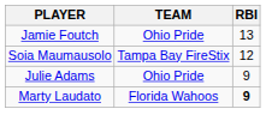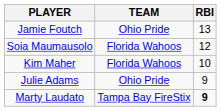Soia Maumausolo | TEAM: Tampa Bay FireStix -> Florida Wahoos
+ row: Kim Maher | Florida Wahoos | 10
Marty Laudato | TEAM: Florida Wahoos -> Tampa Bay FireStix
